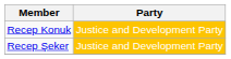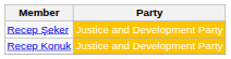rows swapped: Recep Konuk <-> Recep Şeker
